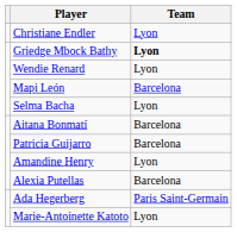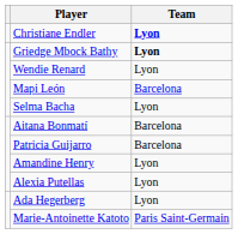Christiane Endler | Team: normal -> bold
Alexia Putellas | Team: Barcelona -> Lyon
Ada Hegerberg | Team: Paris Saint-Germain -> Lyon
Marie-Antoinette Katoto | Team: Lyon -> Paris Saint-Germain
